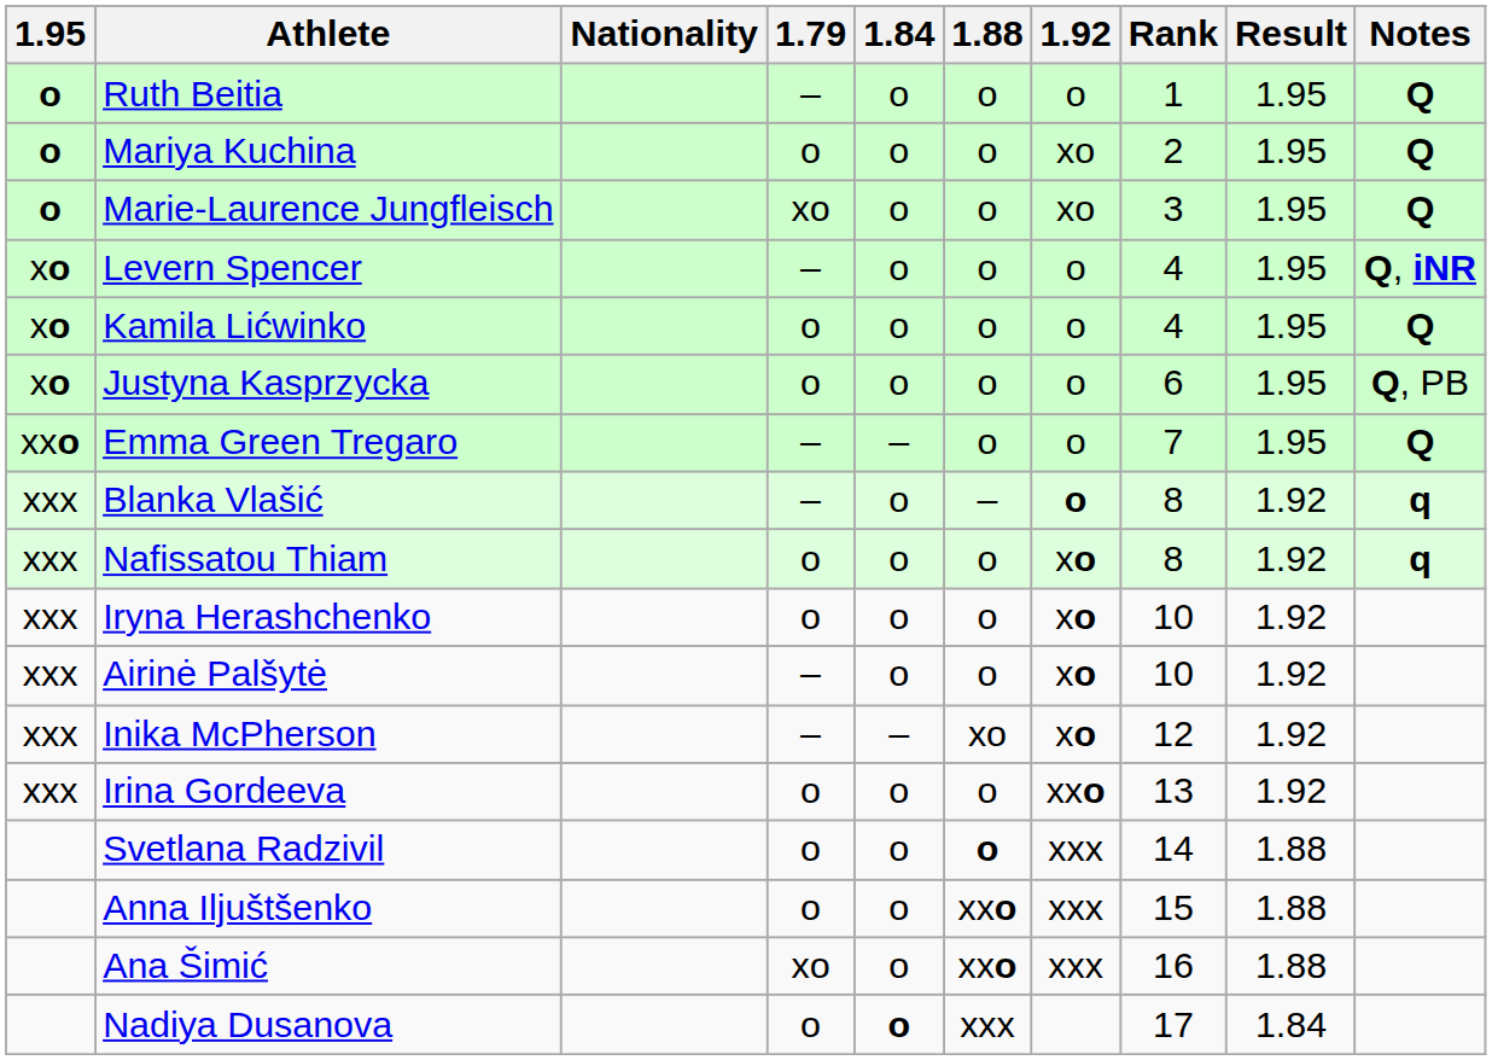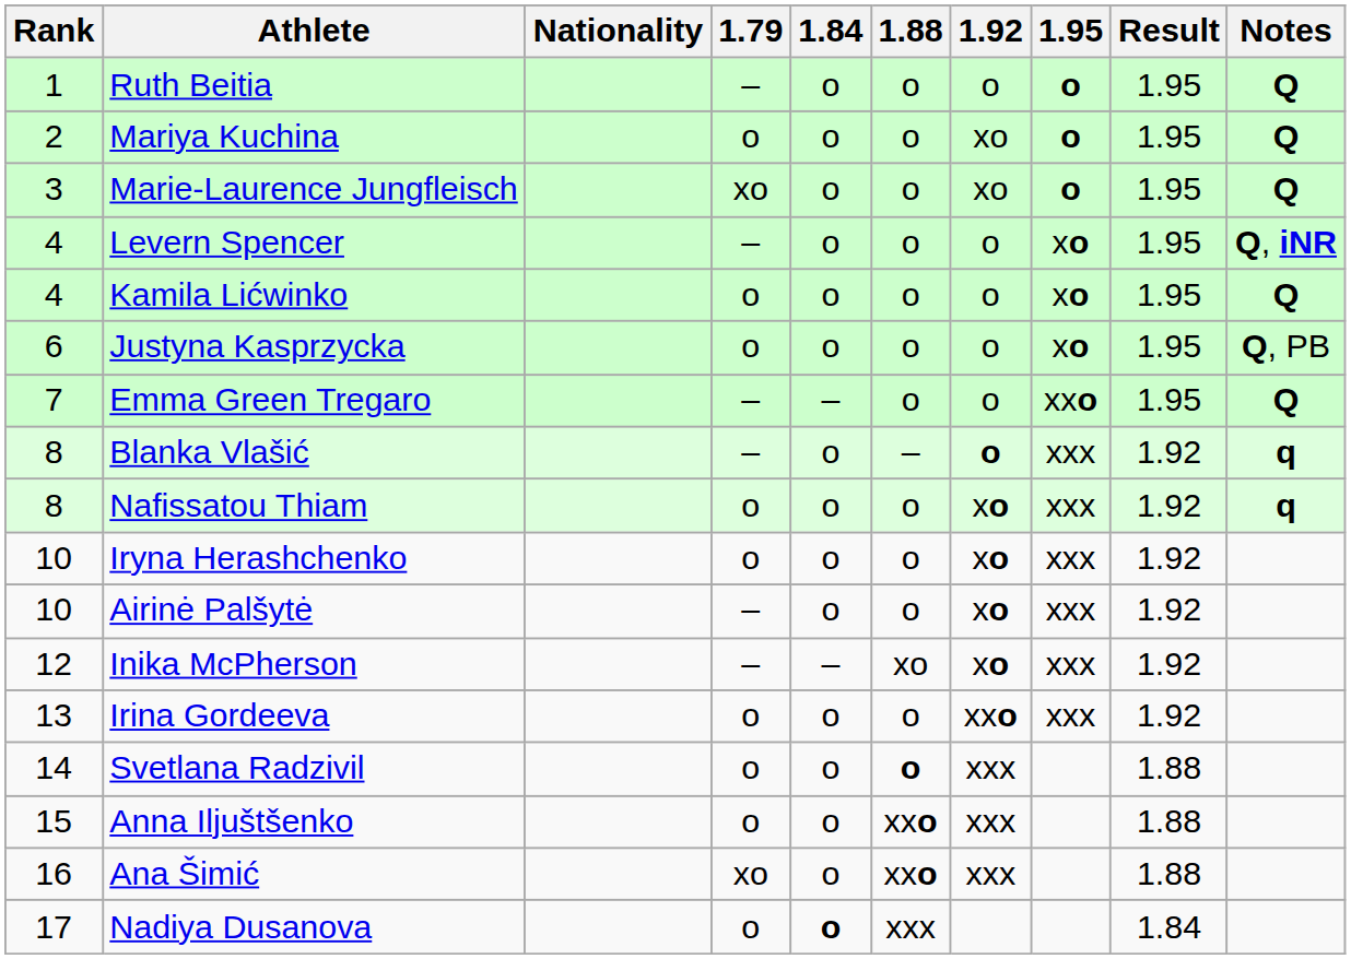columns swapped: Rank <-> 1.95
